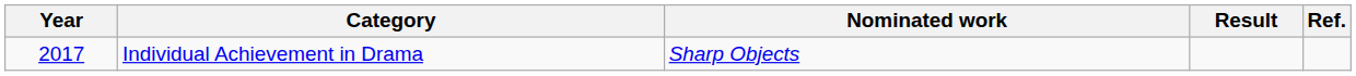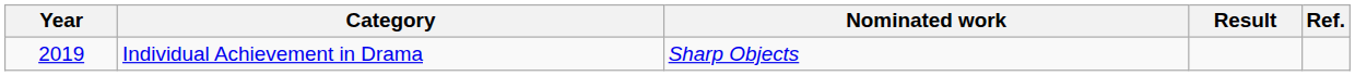Individual Achievement in Drama | Year: 2017 -> 2019
